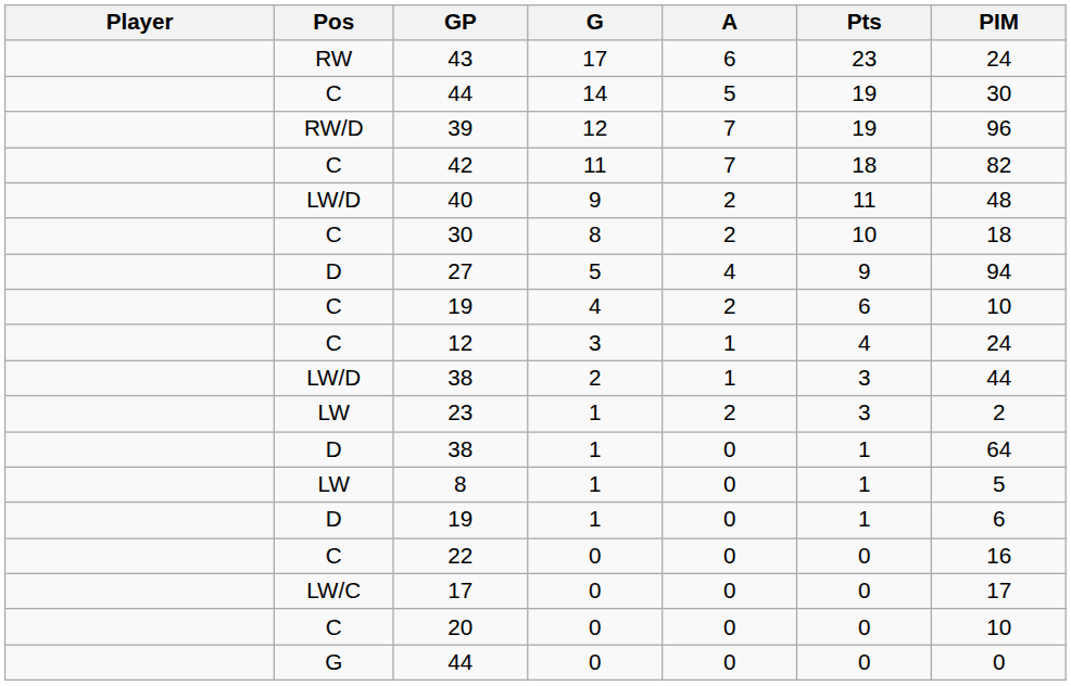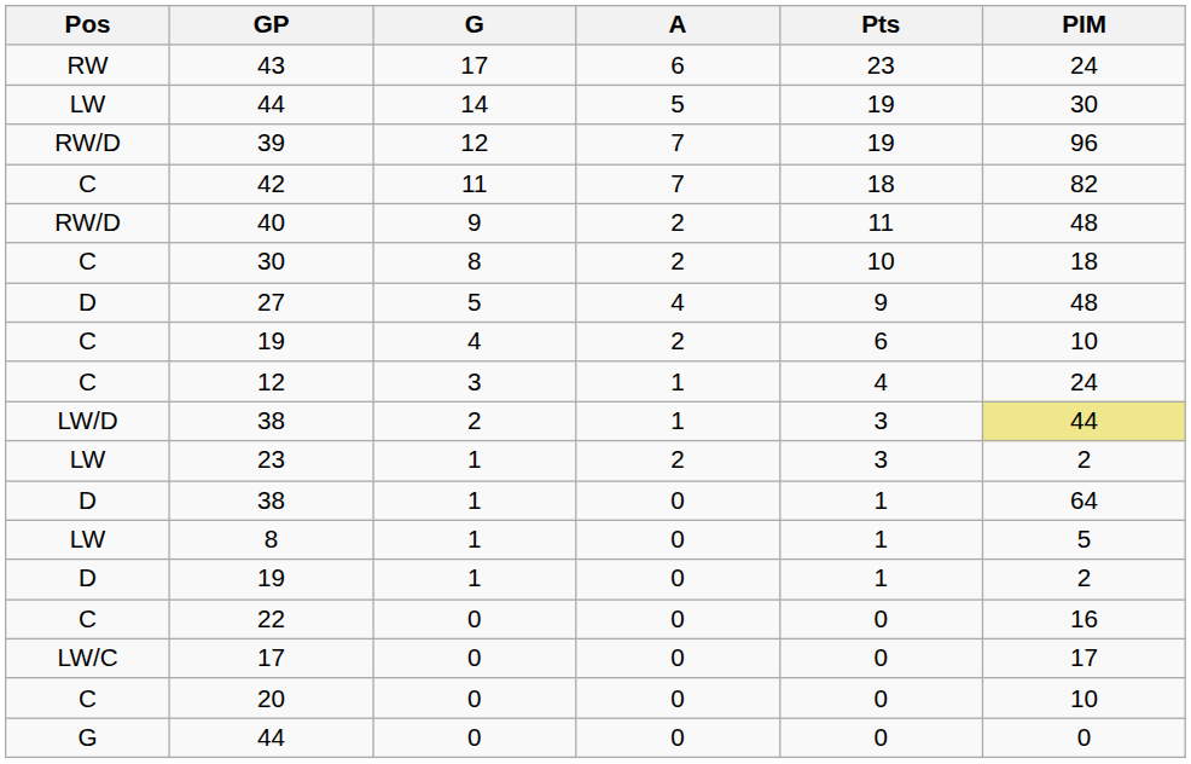- column: Player
44 / 14 | Pos: C -> LW
40 | Pos: LW/D -> RW/D
27 | PIM: 94 -> 48
38 / 2 | PIM: no background -> khaki background
19 / 1 | PIM: 6 -> 2
